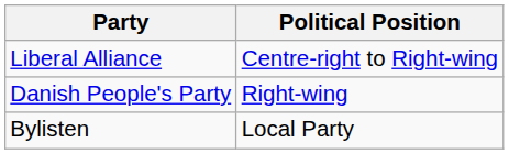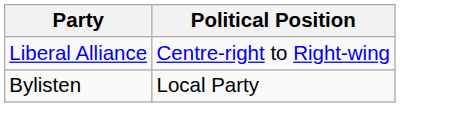- row: Danish People's Party | Right-wing
